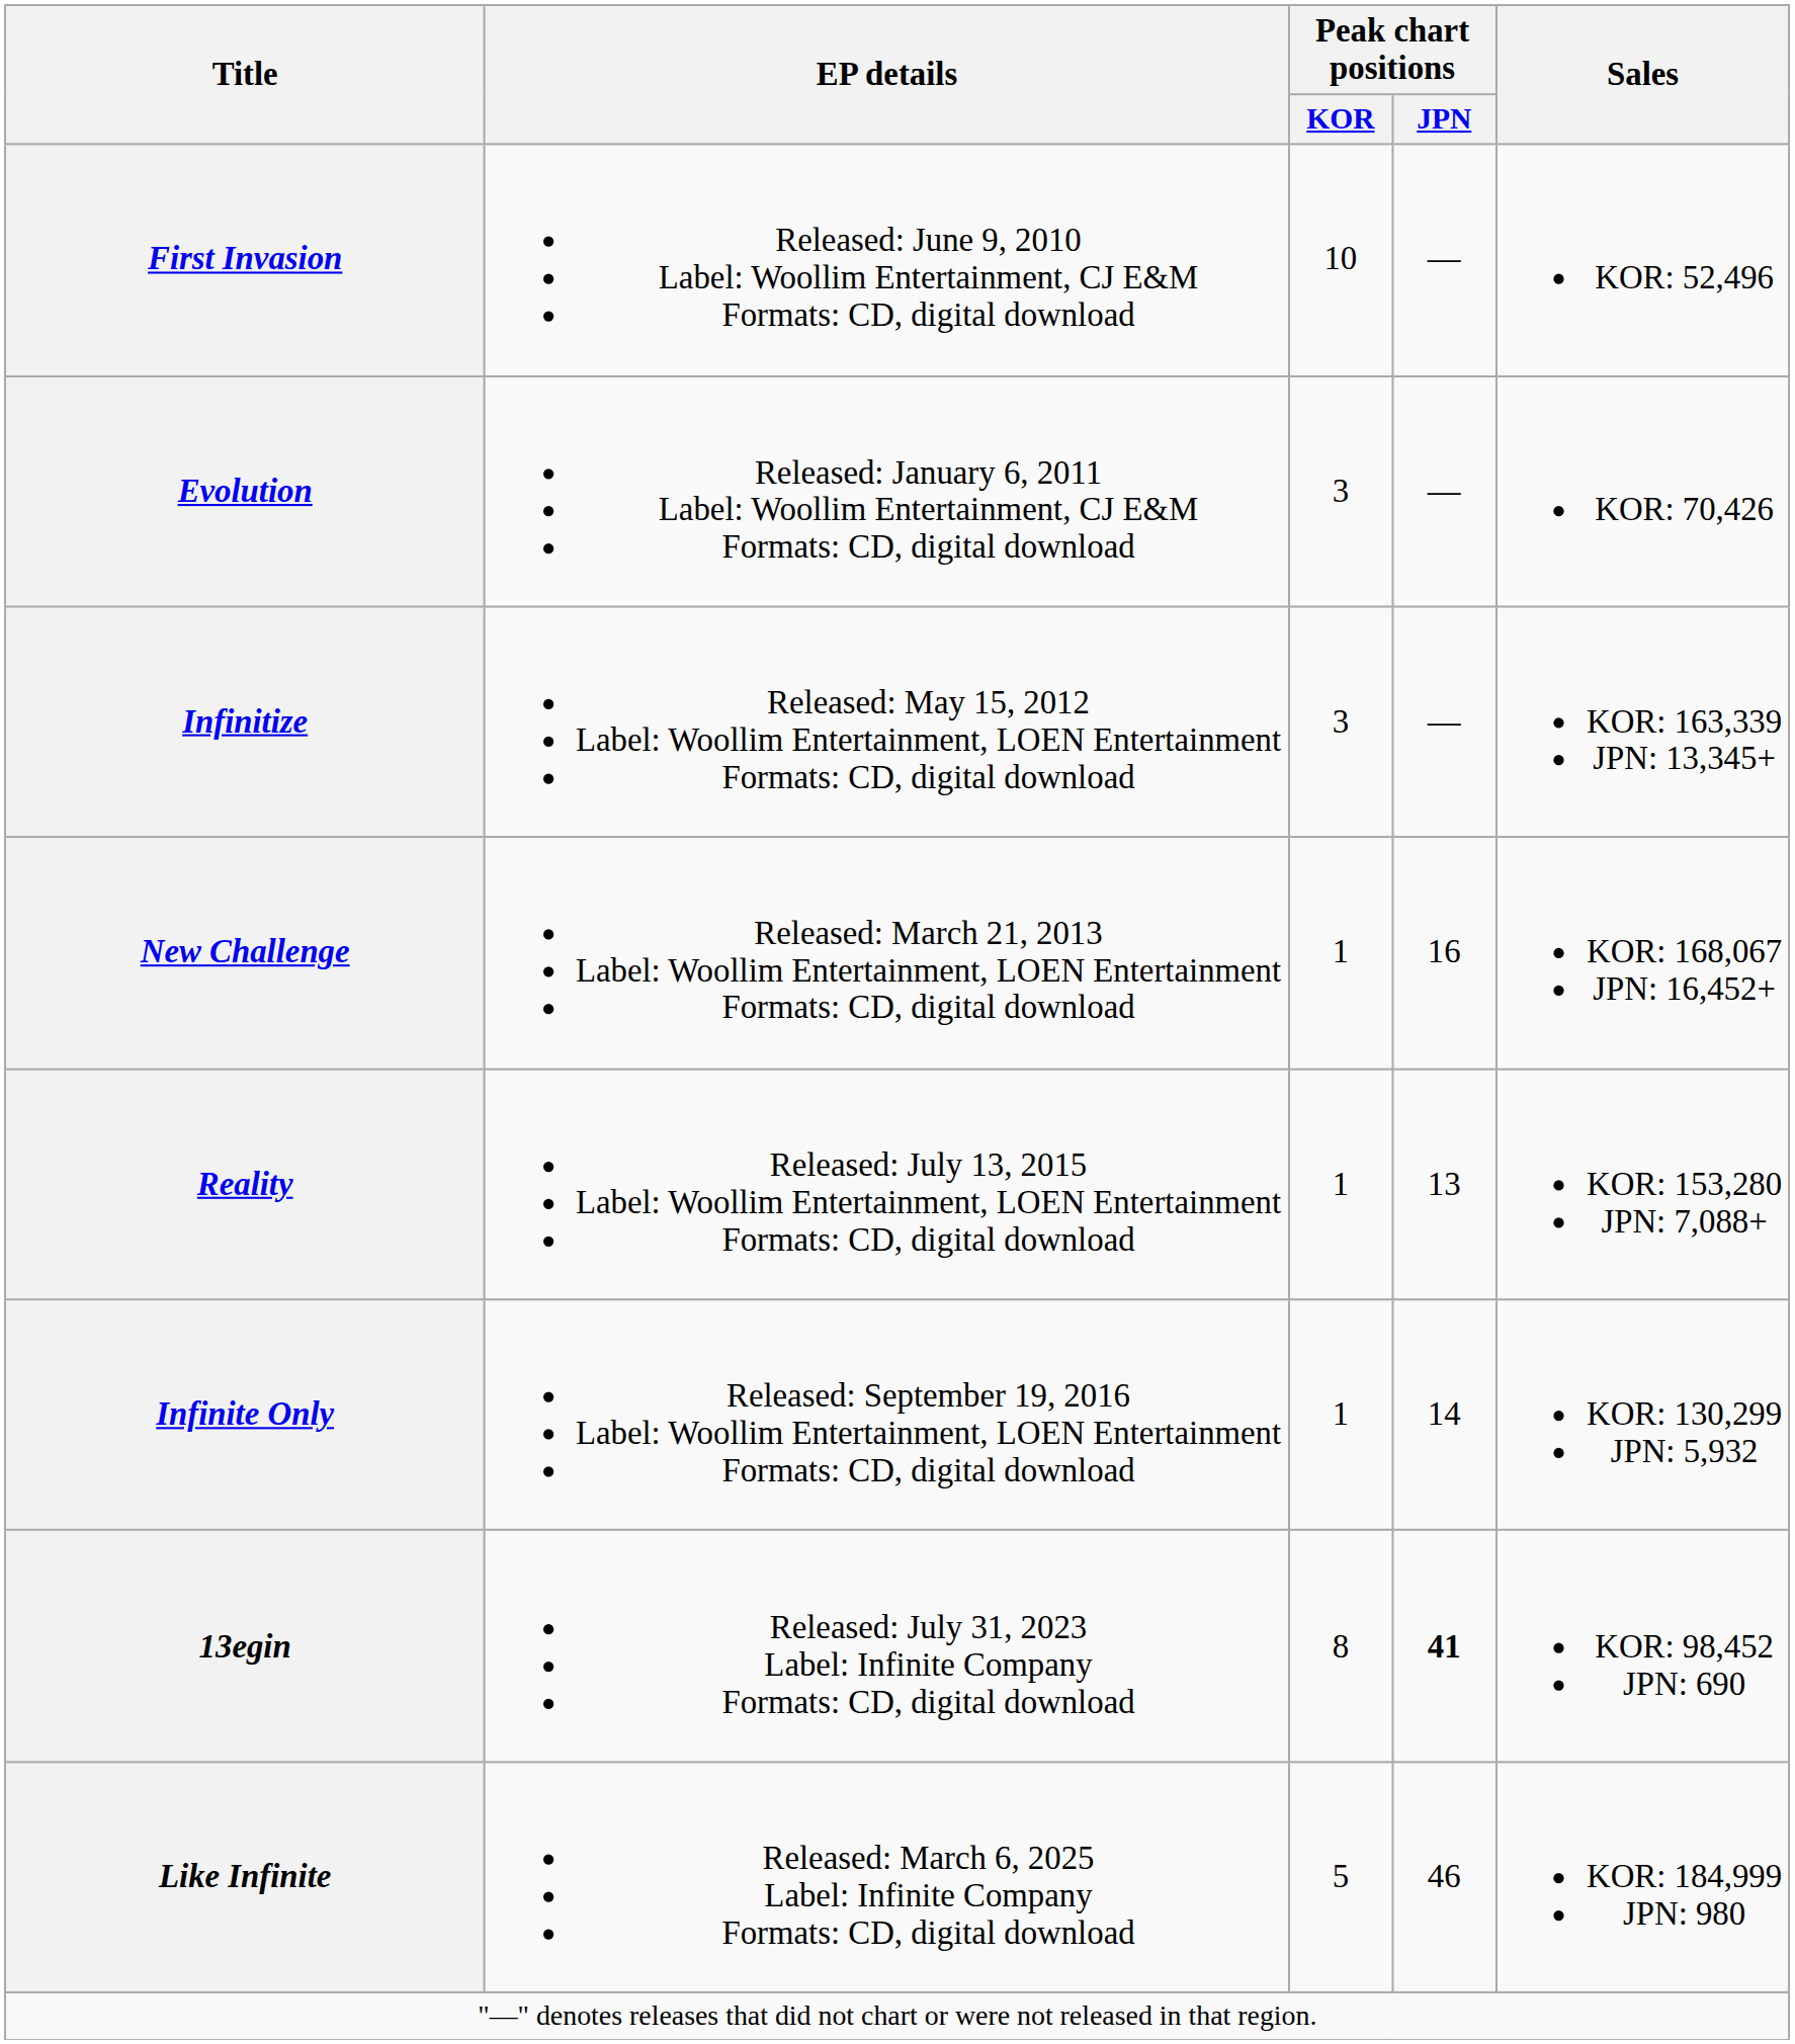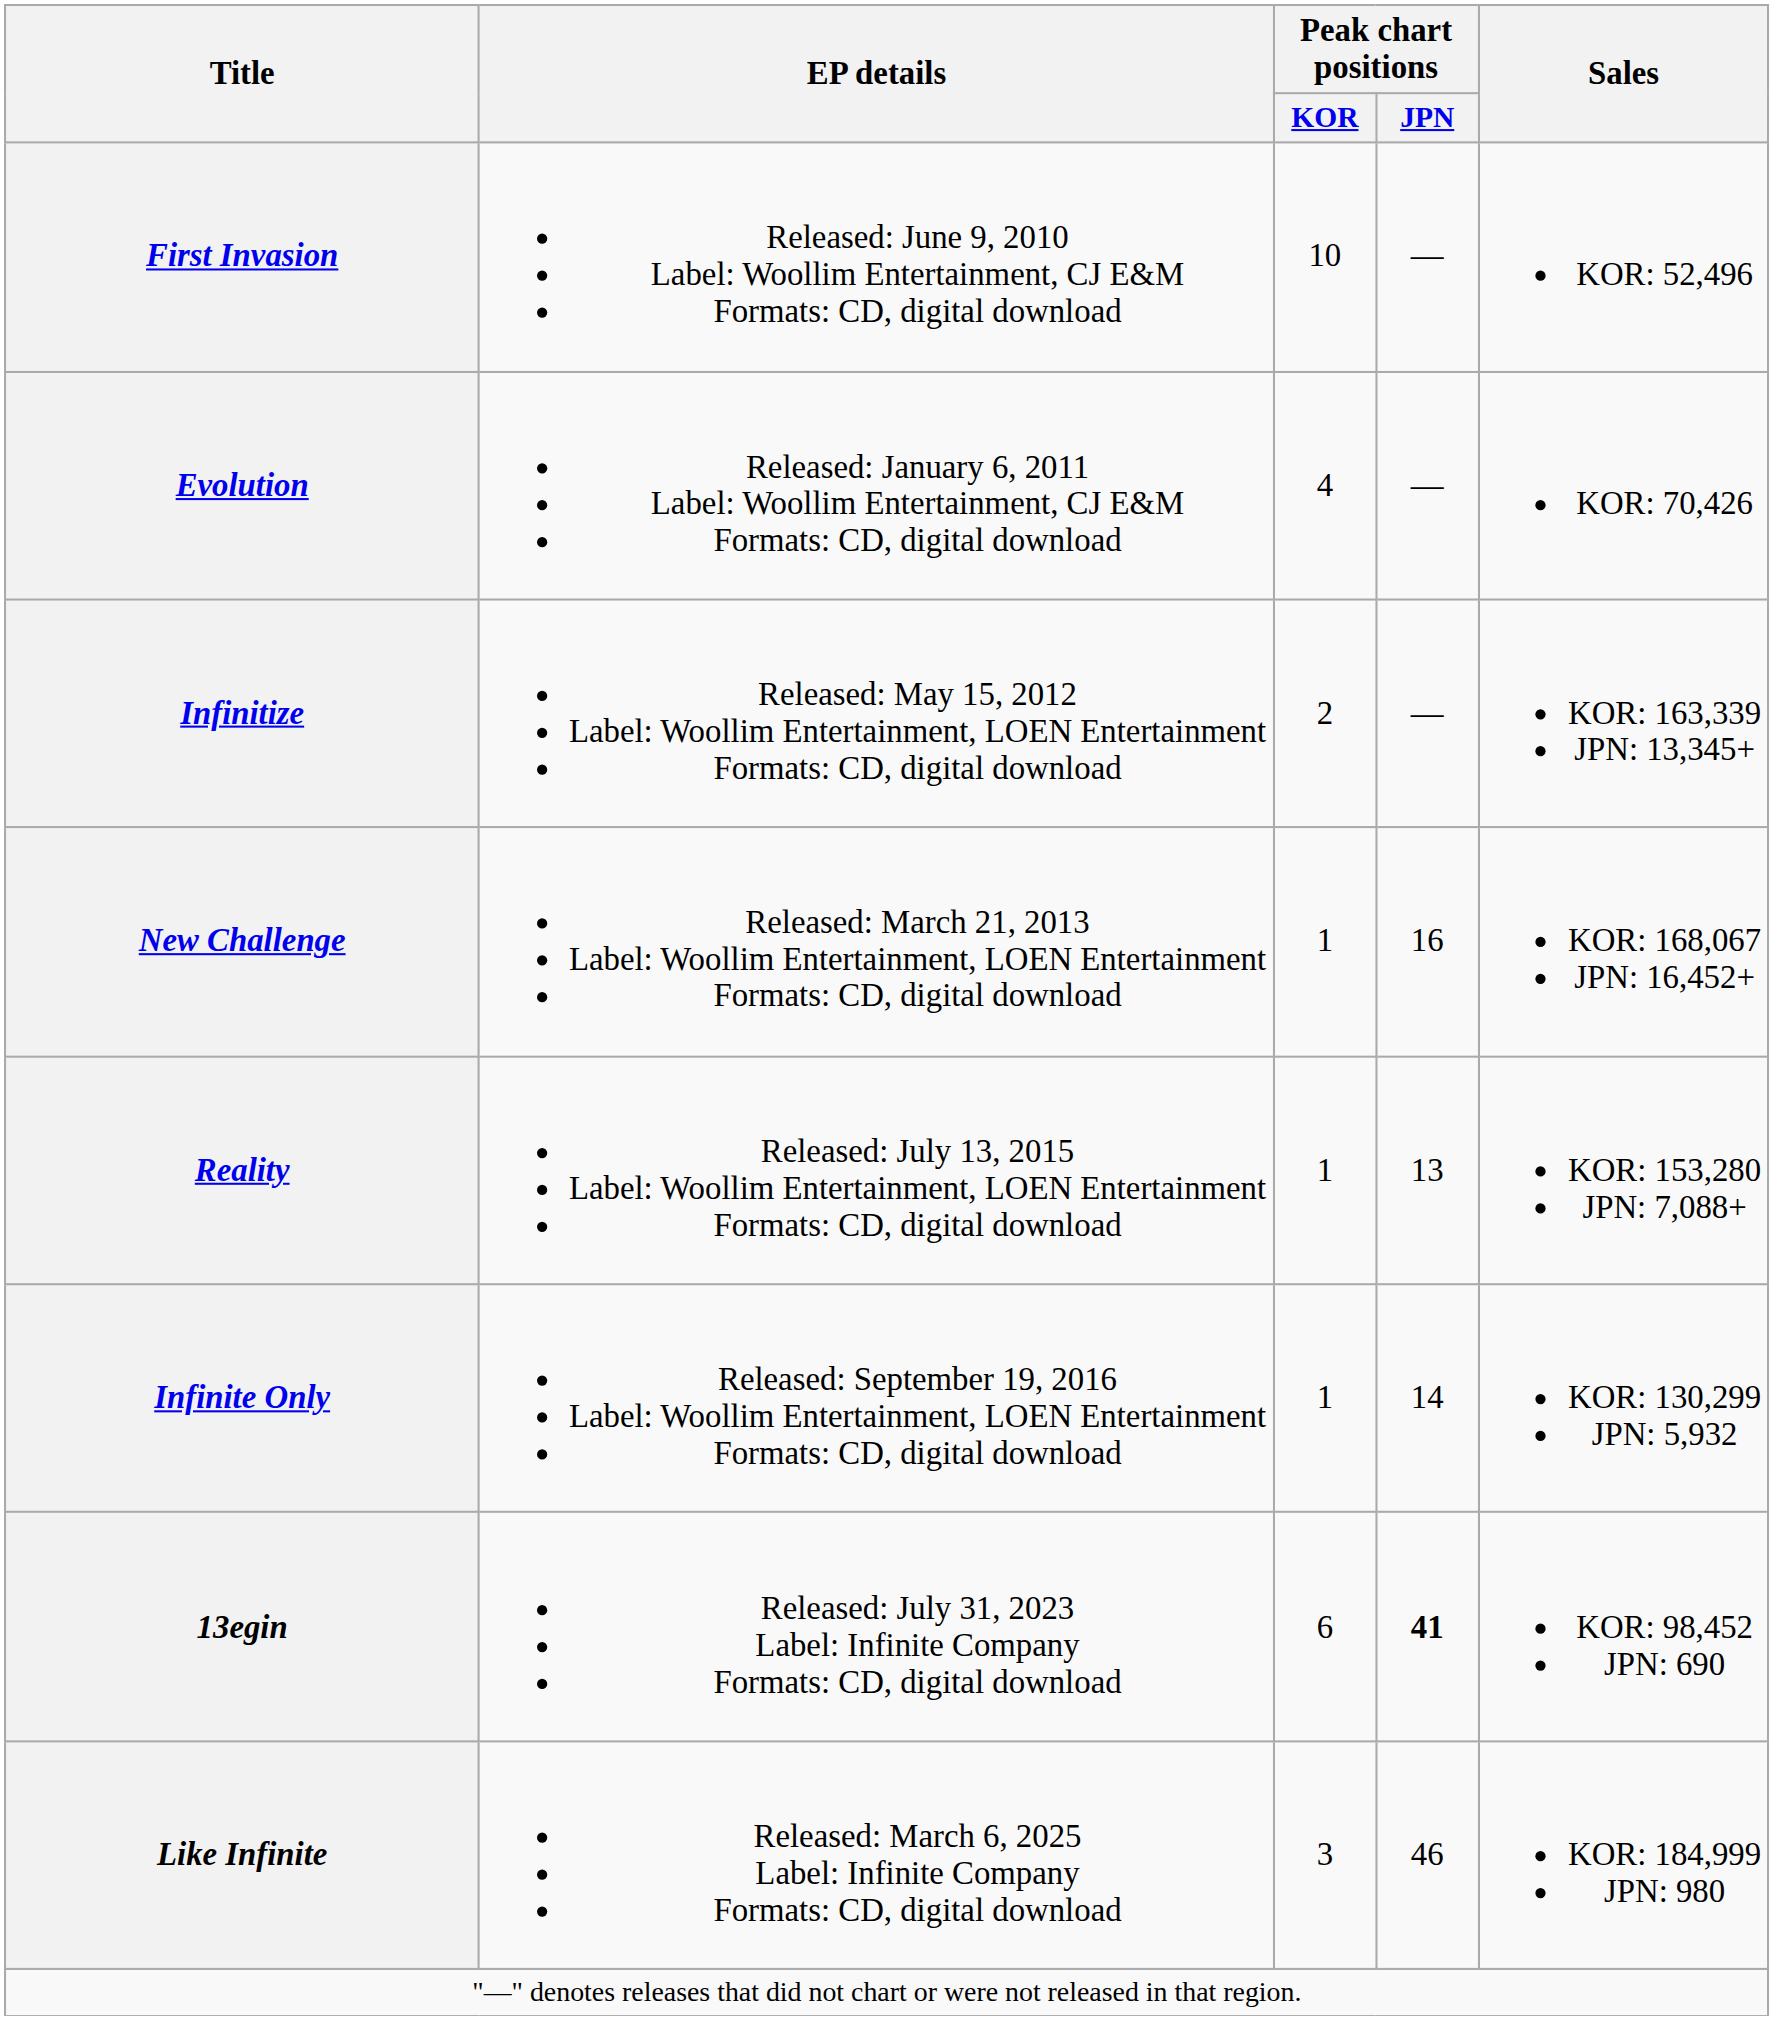Evolution | Peak chart positions / KOR: 3 -> 4
Infinitize | Peak chart positions / KOR: 3 -> 2
13egin | Peak chart positions / KOR: 8 -> 6
Like Infinite | Peak chart positions / KOR: 5 -> 3
